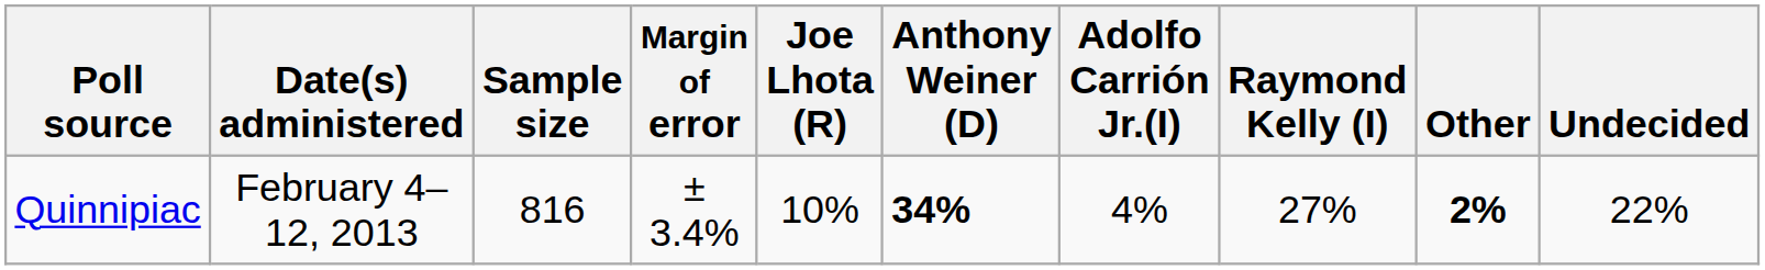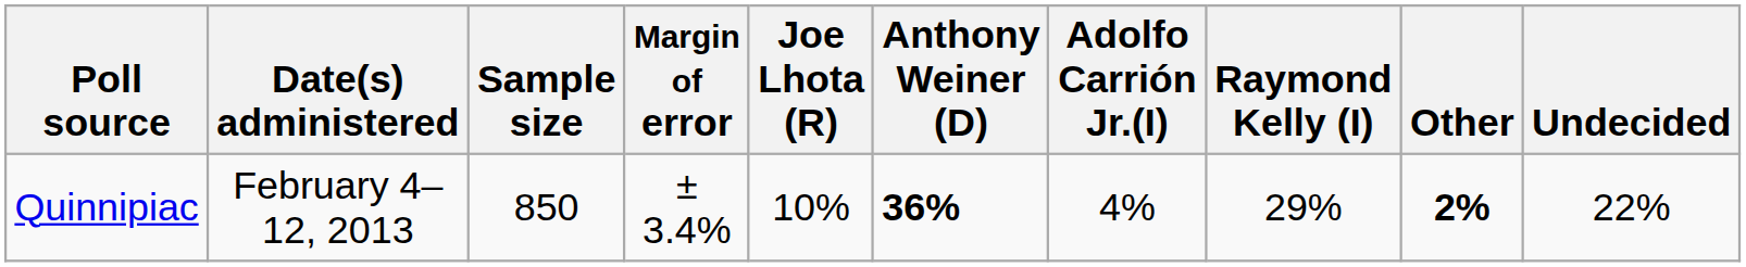Quinnipiac | Sample size: 816 -> 850
Quinnipiac | Anthony Weiner (D): 34% -> 36%
Quinnipiac | Raymond Kelly (I): 27% -> 29%
